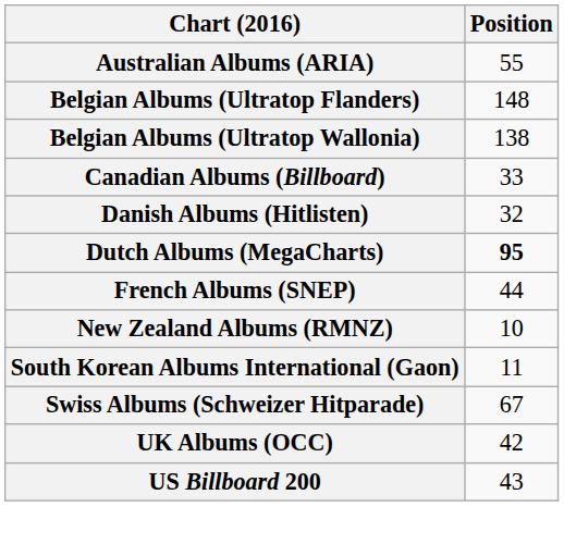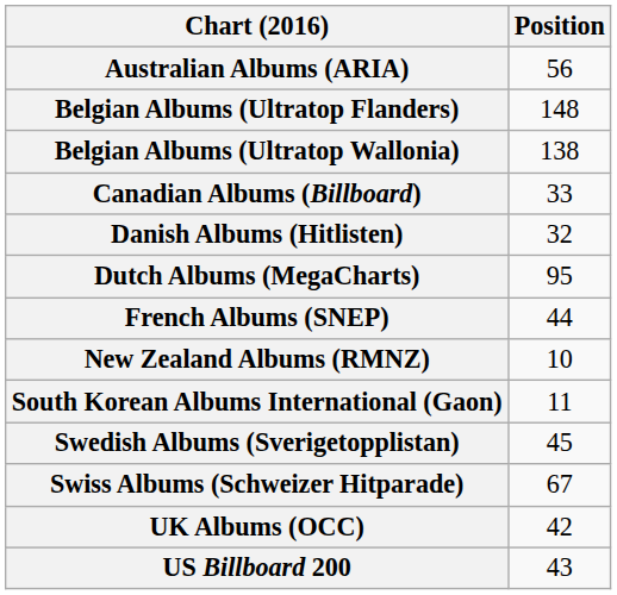Australian Albums (ARIA) | Position: 55 -> 56
Dutch Albums (MegaCharts) | Position: bold -> normal
+ row: Swedish Albums (Sverigetopplistan) | 45
